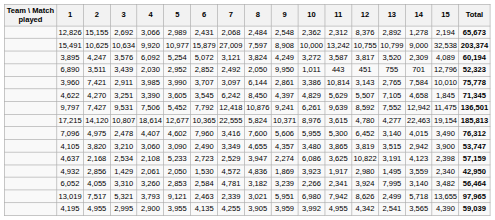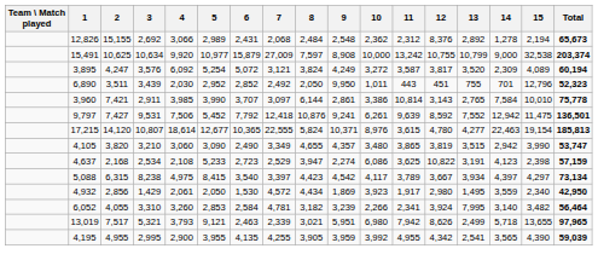- row: 4,622 | 4,270 | 3,251 | 3,390 | 3,605 | 3,545 | 6,242 | 8,450 | 4,397 | 4,829 | 5,629 | 5,507 | 7,105 | 4,658 | 1,845 | 71,345
- row: 7,096 | 4,975 | 2,478 | 4,407 | 4,602 | 7,960 | 3,416 | 7,600 | 5,606 | 5,955 | 5,300 | 6,452 | 3,140 | 4,015 | 3,490 | 76,312
4,105 | 15: 3,900 -> 3,990
+ row: 5,088 | 6,315 | 8,238 | 4,975 | 8,415 | 3,540 | 3,397 | 4,423 | 4,542 | 4,117 | 3,789 | 3,667 | 3,934 | 4,397 | 4,297 | 73,134
4,932 | 8: 4,836 -> 4,434
